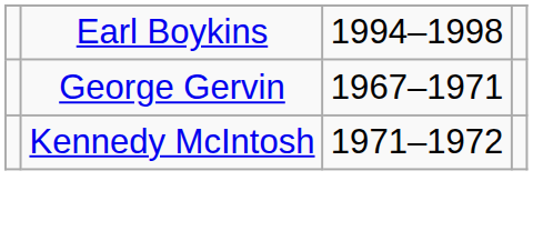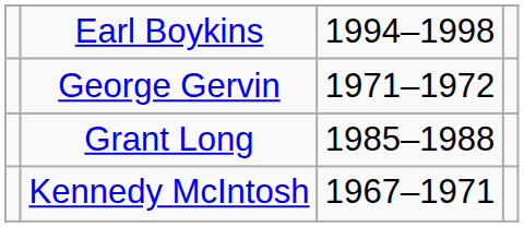George Gervin | column 3: 1967–1971 -> 1971–1972
+ row: Grant Long | 1985–1988
Kennedy McIntosh | column 3: 1971–1972 -> 1967–1971
